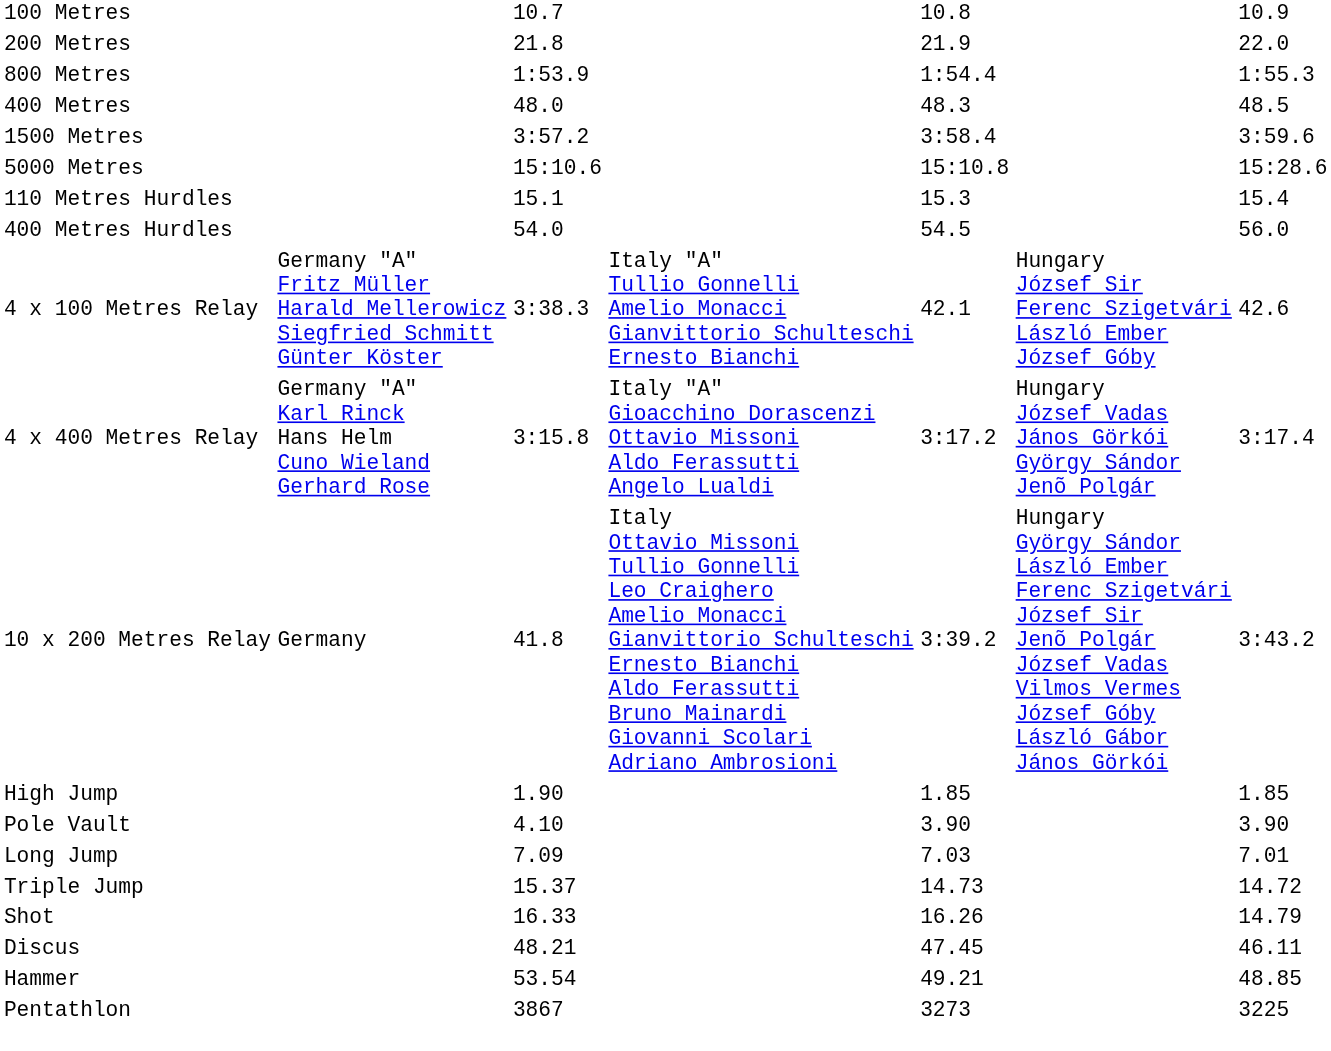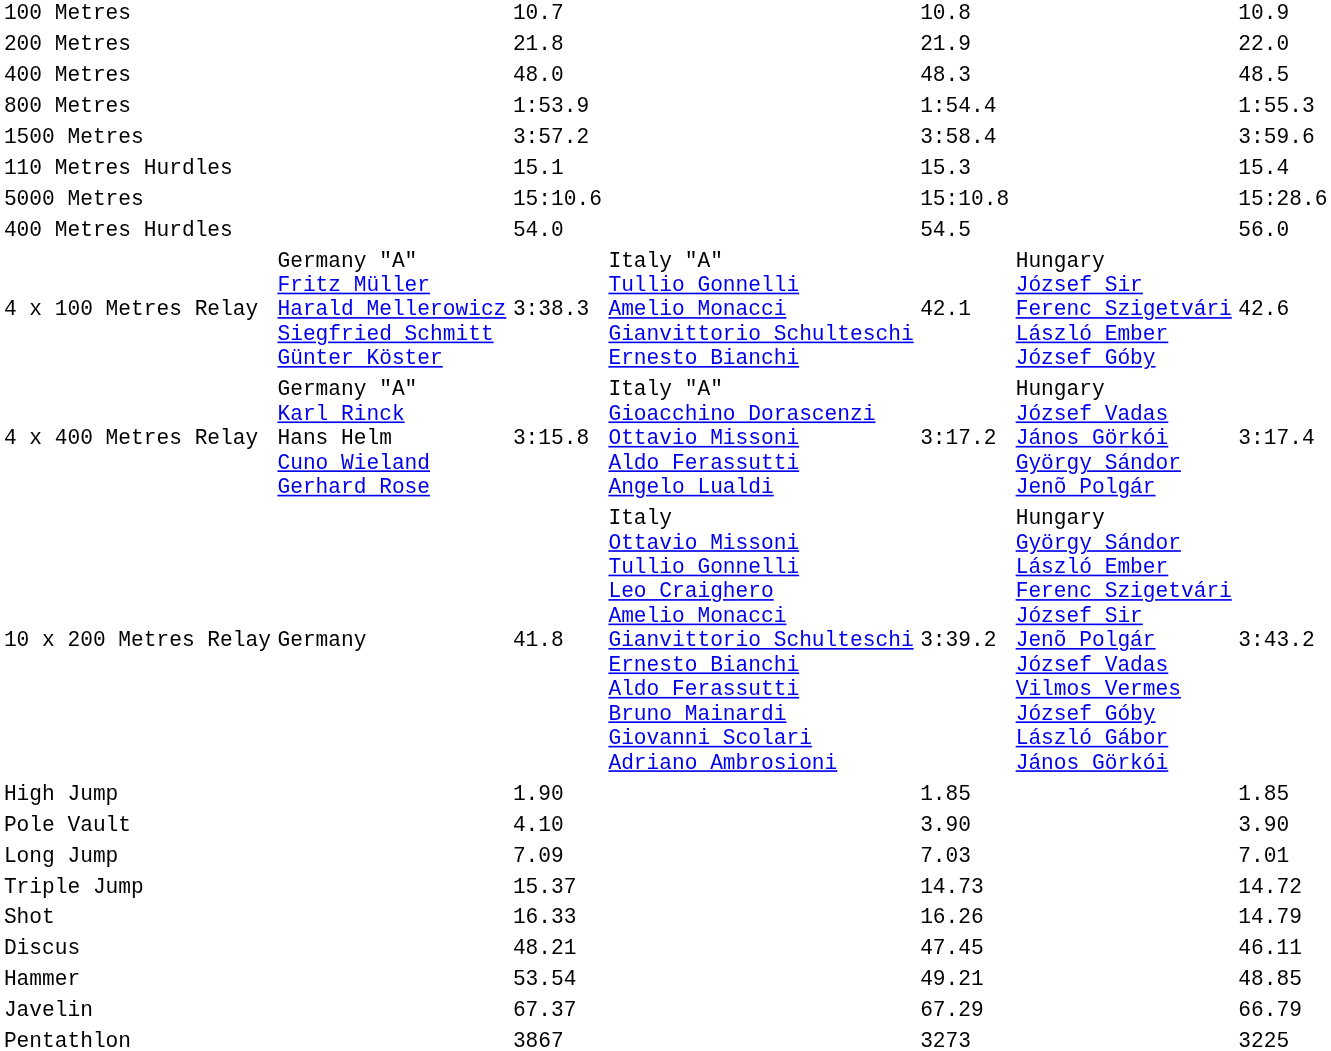rows swapped: 400 Metres <-> 800 Metres
rows swapped: 5000 Metres <-> 110 Metres Hurdles
+ row: Javelin | 67.37 | 67.29 | 66.79
